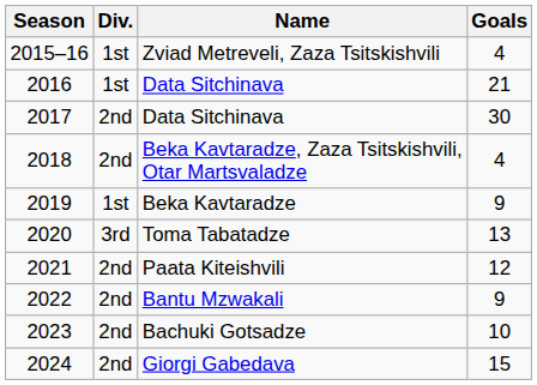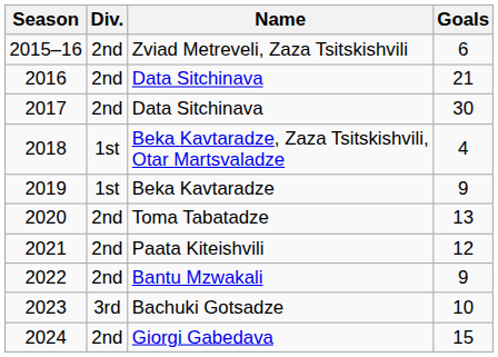Zviad Metreveli, Zaza Tsitskishvili | Div.: 1st -> 2nd
Zviad Metreveli, Zaza Tsitskishvili | Goals: 4 -> 6
2016 / Data Sitchinava | Div.: 1st -> 2nd
Beka Kavtaradze, Zaza Tsitskishvili, Otar Martsvaladze | Div.: 2nd -> 1st
Toma Tabatadze | Div.: 3rd -> 2nd
Bachuki Gotsadze | Div.: 2nd -> 3rd
